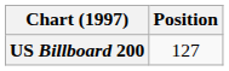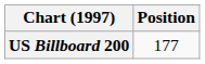US Billboard 200 | Position: 127 -> 177
